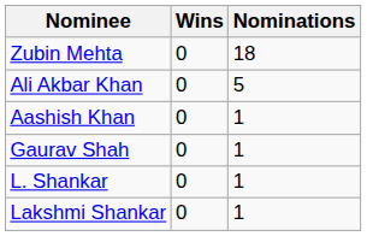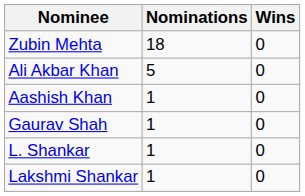columns swapped: Wins <-> Nominations
